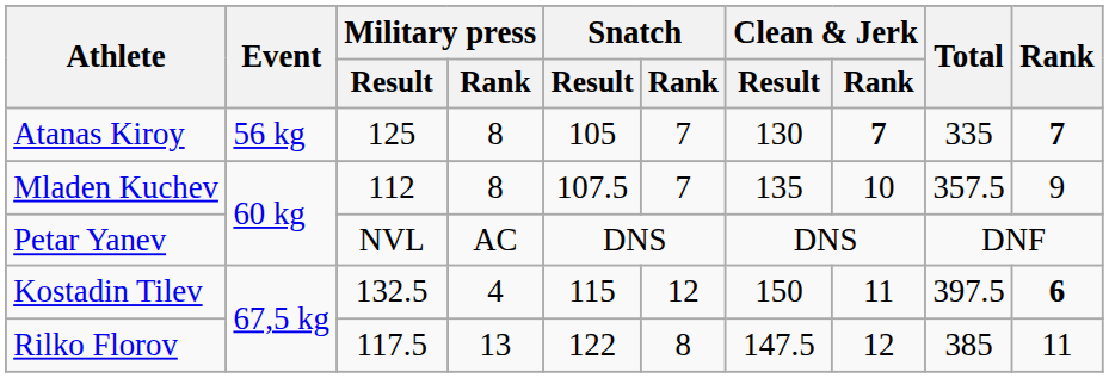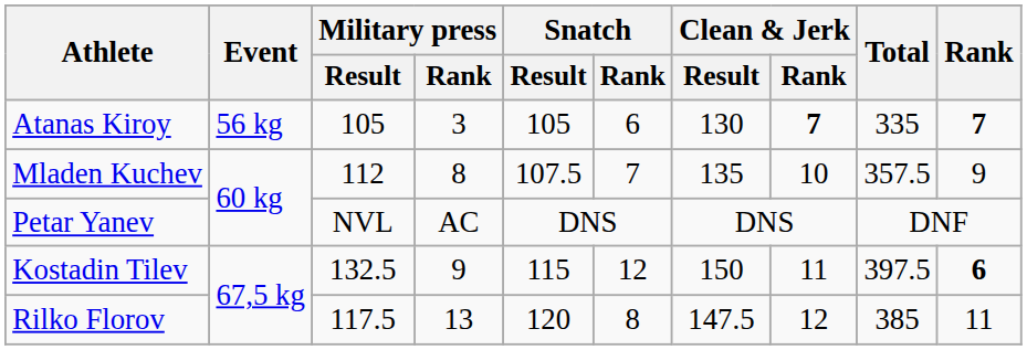Atanas Kiroy | Military press / Result: 125 -> 105
Atanas Kiroy | Military press / Rank: 8 -> 3
Atanas Kiroy | Snatch / Rank: 7 -> 6
Kostadin Tilev | Military press / Rank: 4 -> 9
Rilko Florov | Snatch / Result: 122 -> 120
